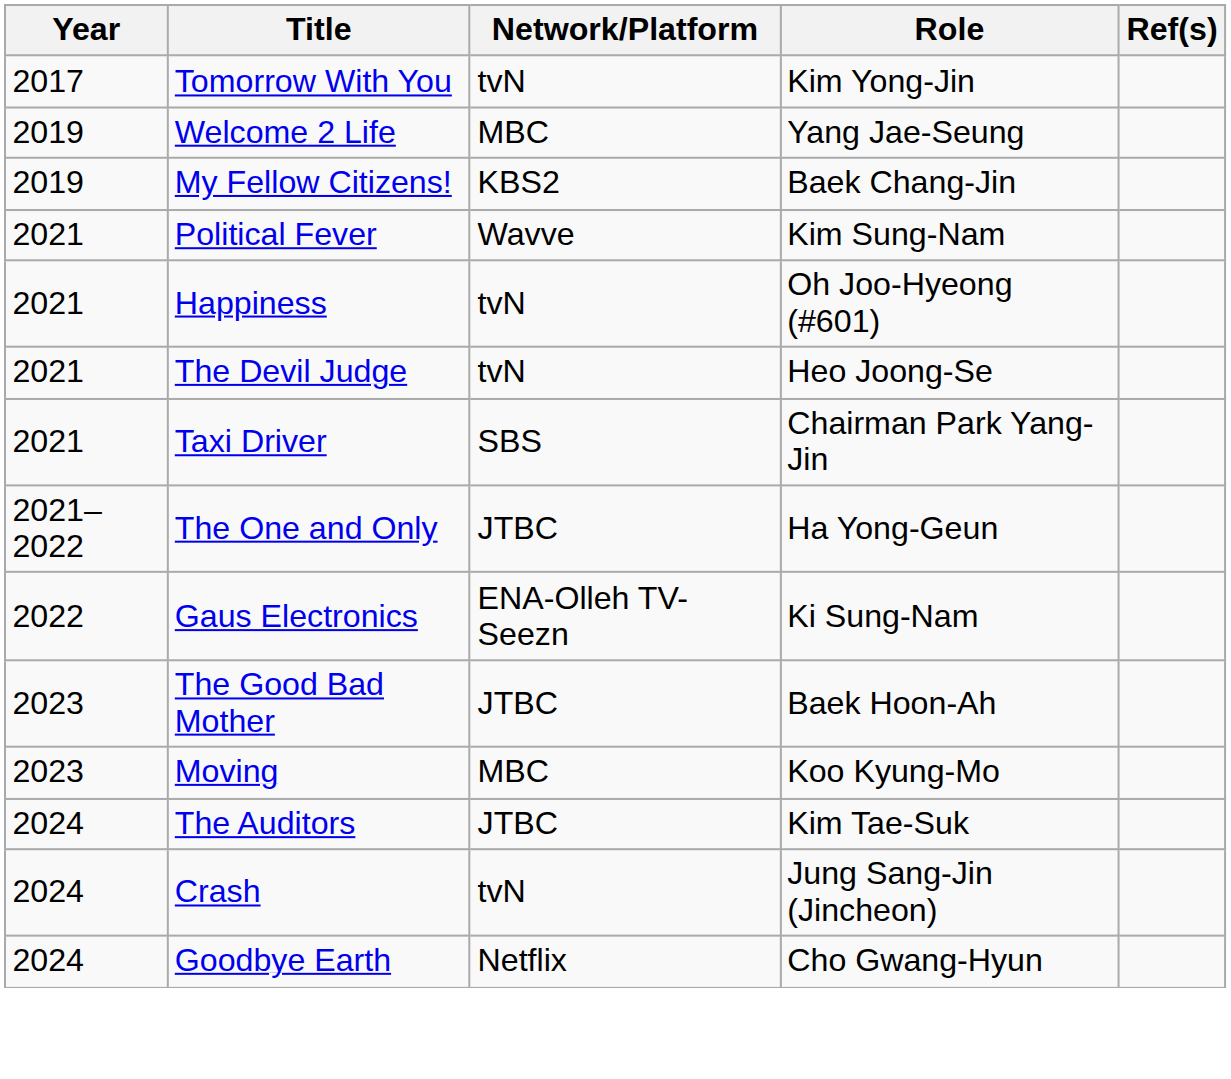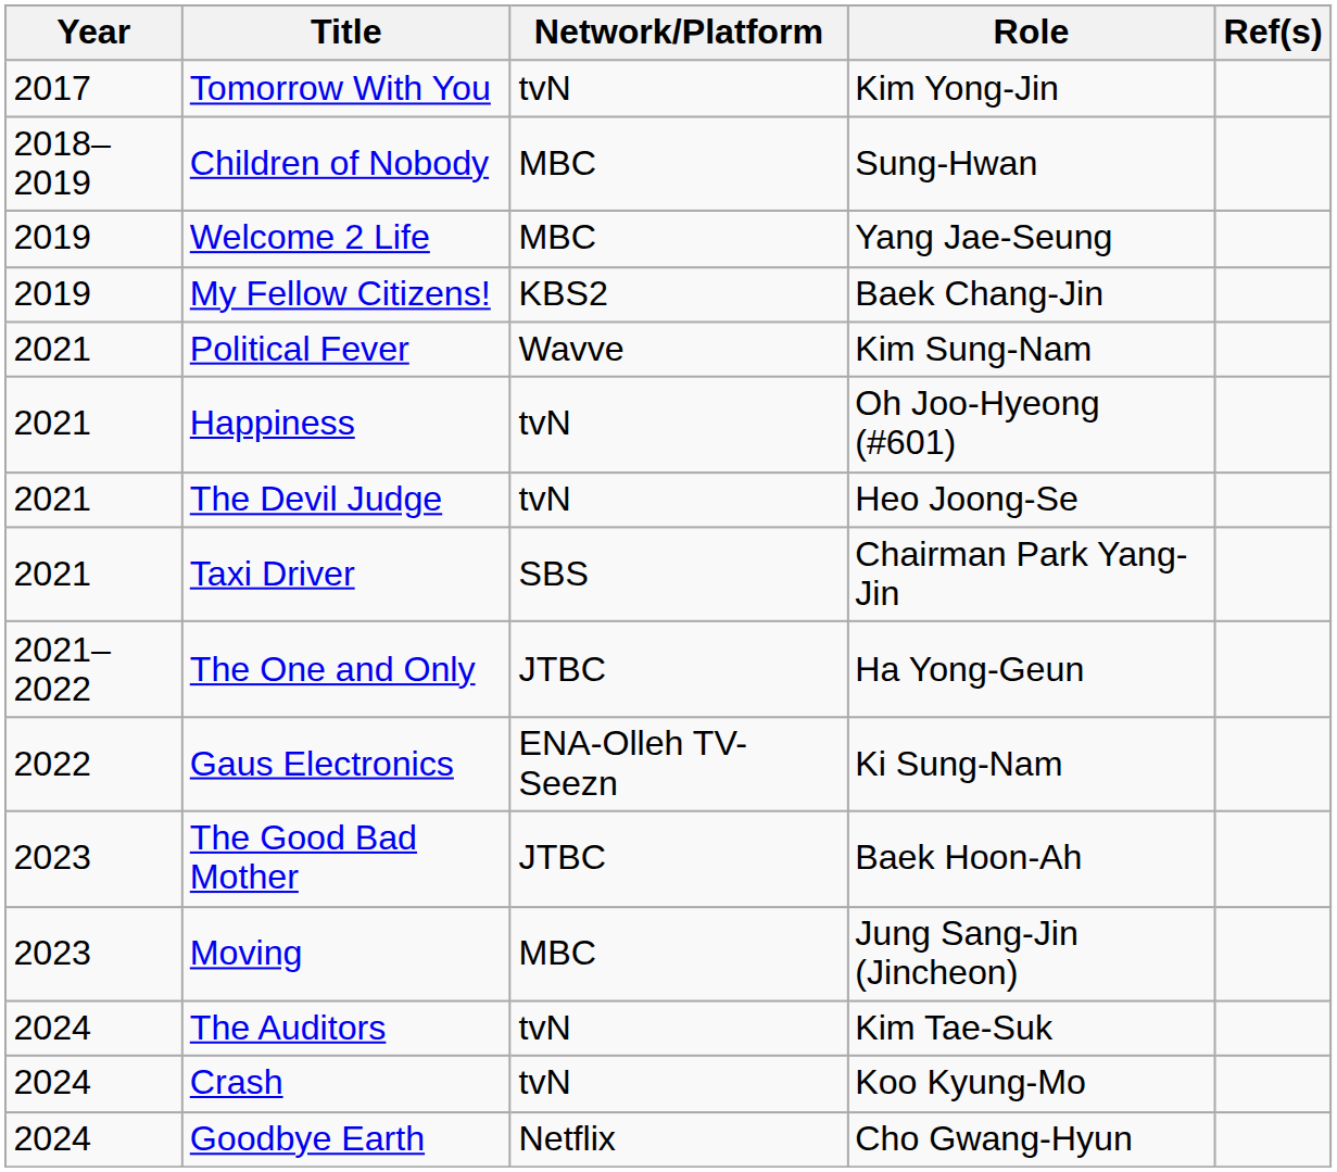+ row: 2018–2019 | Children of Nobody | MBC | Sung-Hwan
Moving | Role: Koo Kyung-Mo -> Jung Sang-Jin (Jincheon)
The Auditors | Network/Platform: JTBC -> tvN
Crash | Role: Jung Sang-Jin (Jincheon) -> Koo Kyung-Mo
